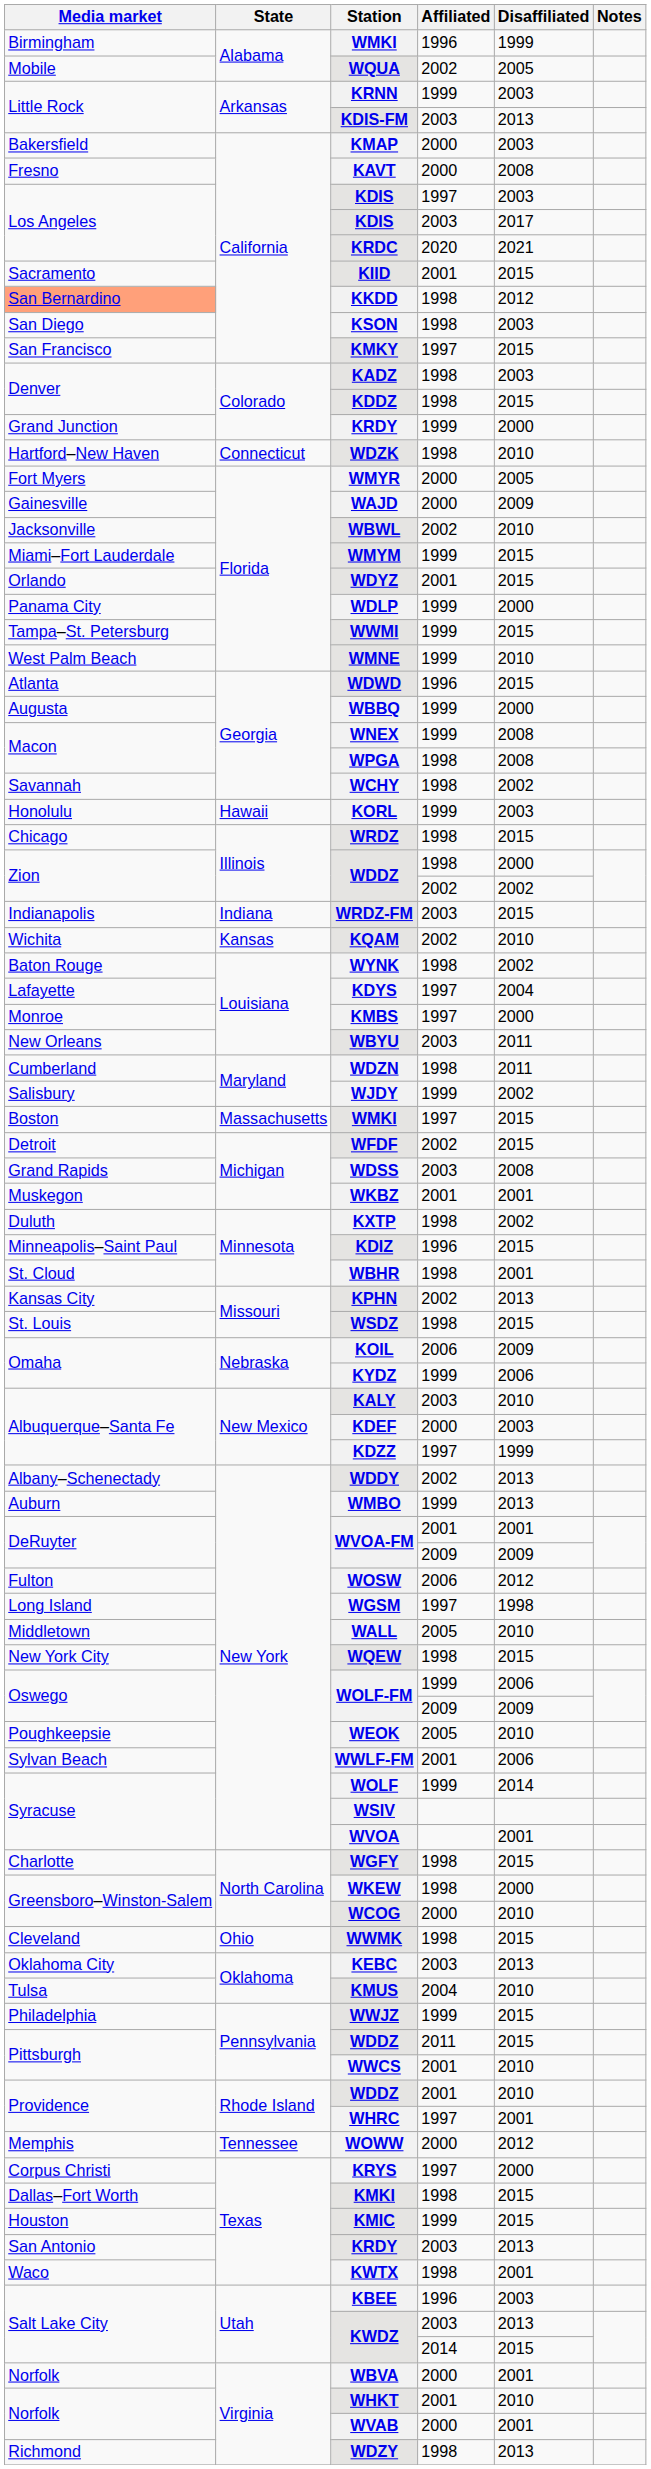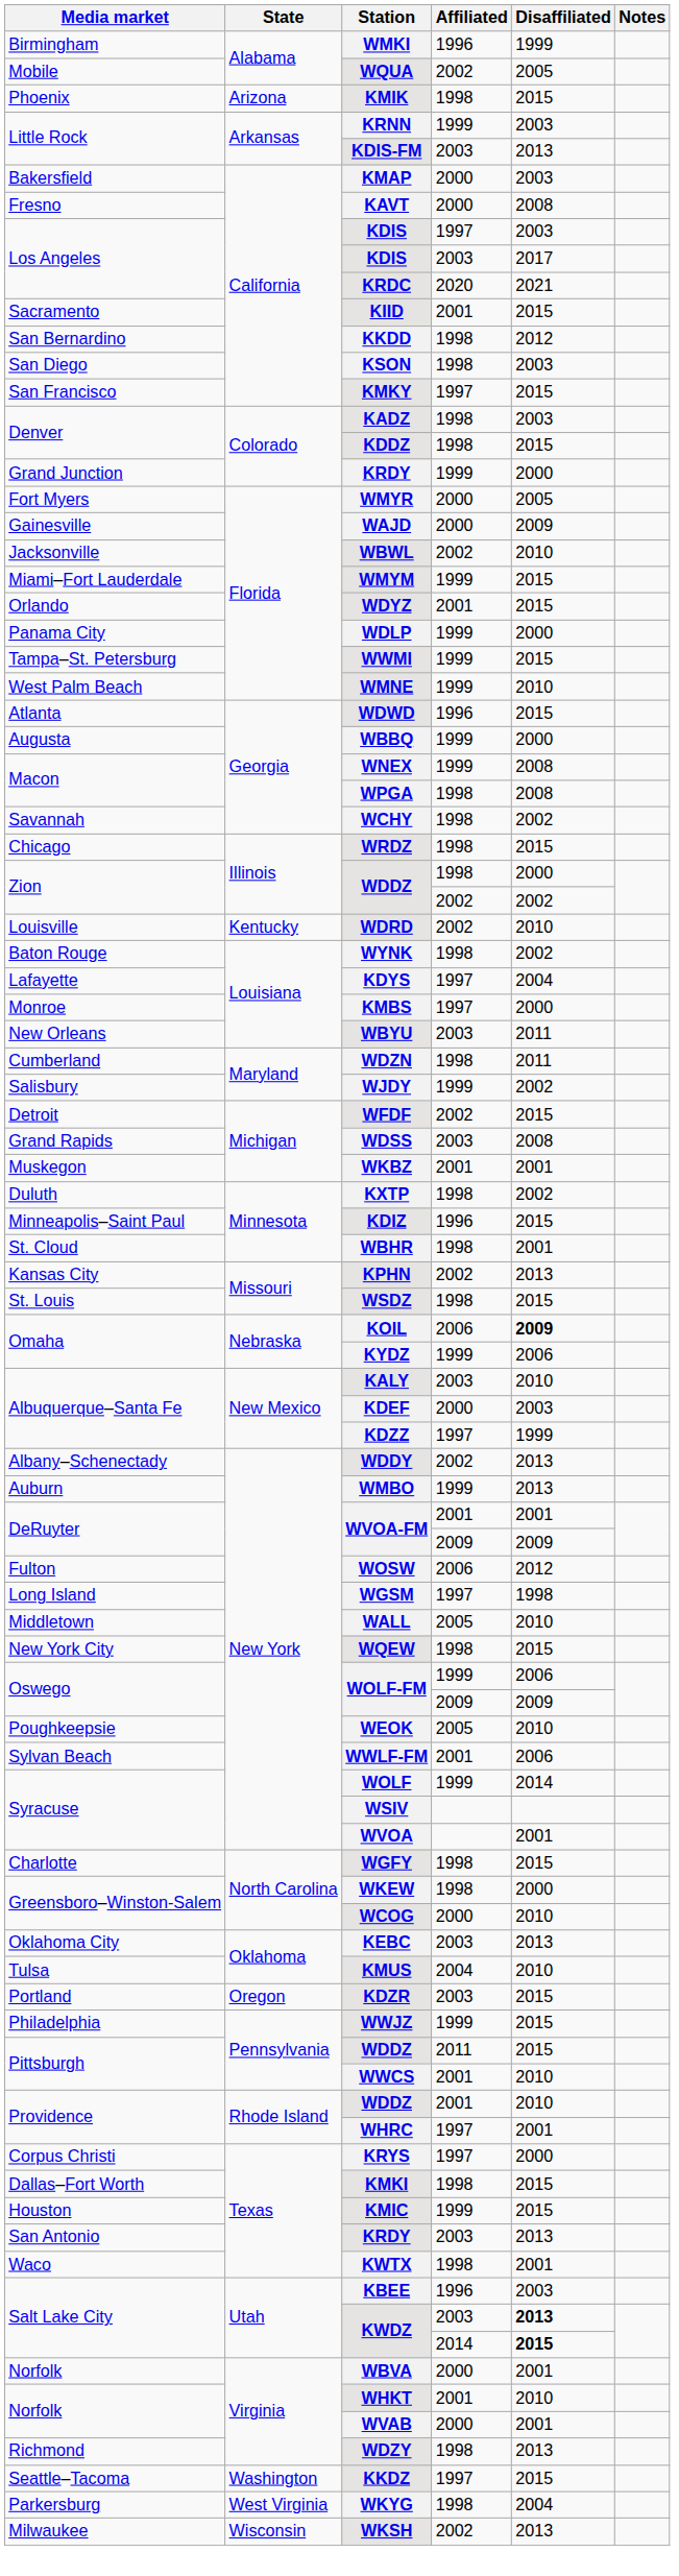+ row: Phoenix | Arizona | KMIK | 1998 | 2015
KKDD | Media market: lightsalmon background -> no background
- row: Hartford–New Haven | Connecticut | WDZK | 1998 | 2010
- row: Honolulu | Hawaii | KORL | 1999 | 2003
- row: Indianapolis | Indiana | WRDZ-FM | 2003 | 2015
- row: Wichita | Kansas | KQAM | 2002 | 2010
+ row: Louisville | Kentucky | WDRD | 2002 | 2010
- row: Boston | Massachusetts | WMKI | 1997 | 2015
KOIL | Disaffiliated: normal -> bold
- row: Cleveland | Ohio | WWMK | 1998 | 2015
+ row: Portland | Oregon | KDZR | 2003 | 2015
- row: Memphis | Tennessee | WOWW | 2000 | 2012
KWDZ / 2003 | Disaffiliated: normal -> bold
KWDZ / 2014 | Disaffiliated: normal -> bold
+ row: Seattle–Tacoma | Washington | KKDZ | 1997 | 2015
+ row: Parkersburg | West Virginia | WKYG | 1998 | 2004
+ row: Milwaukee | Wisconsin | WKSH | 2002 | 2013
